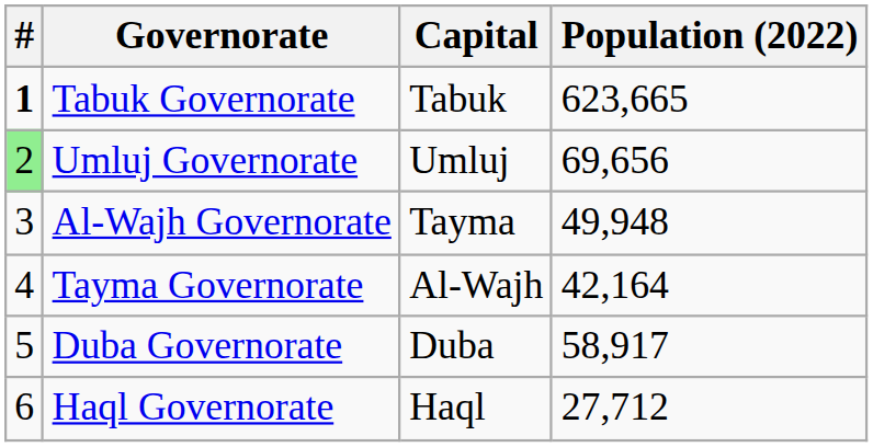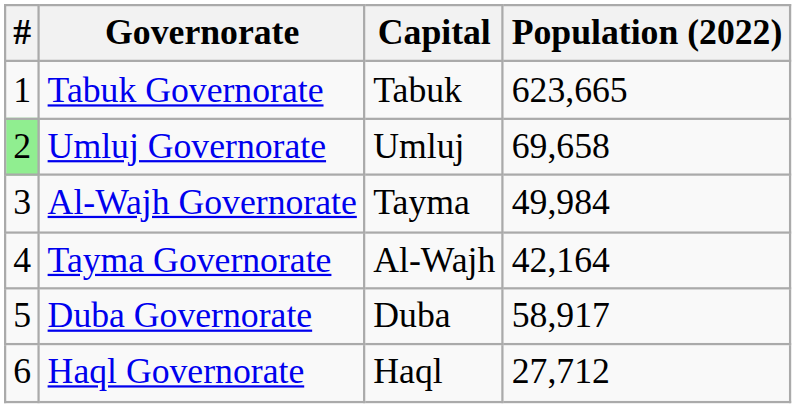Tabuk Governorate | #: bold -> normal
Umluj Governorate | Population (2022): 69,656 -> 69,658
Al-Wajh Governorate | Population (2022): 49,948 -> 49,984
